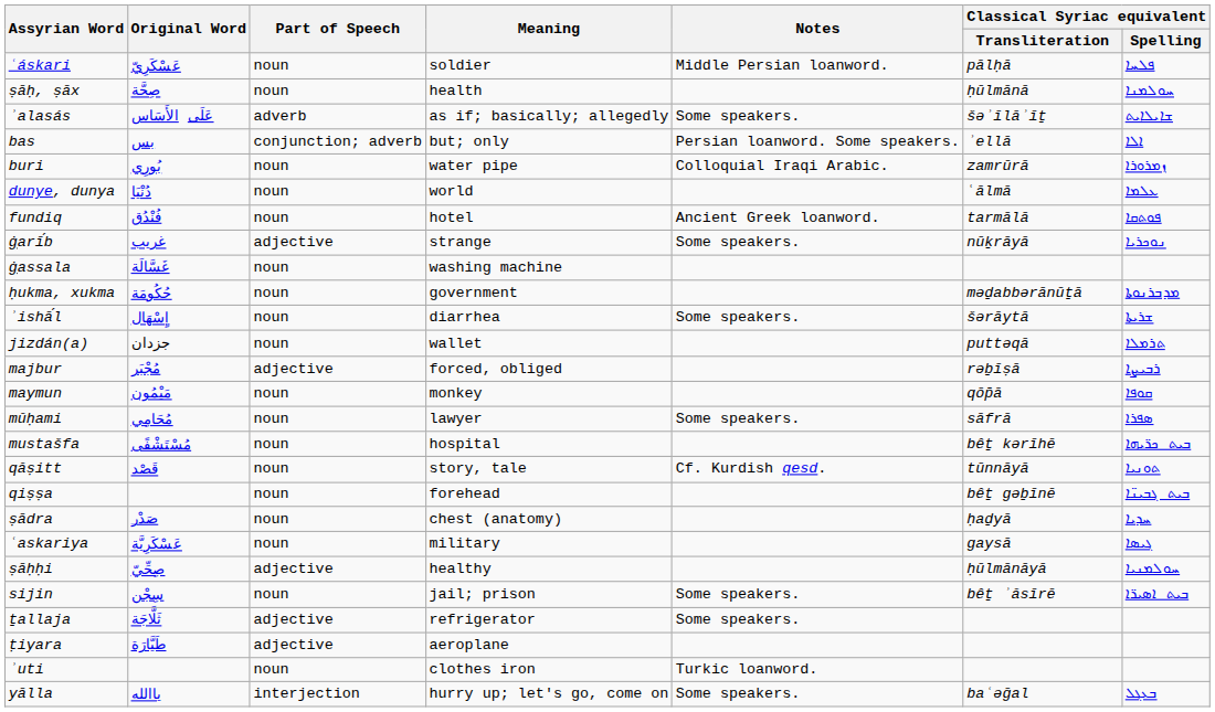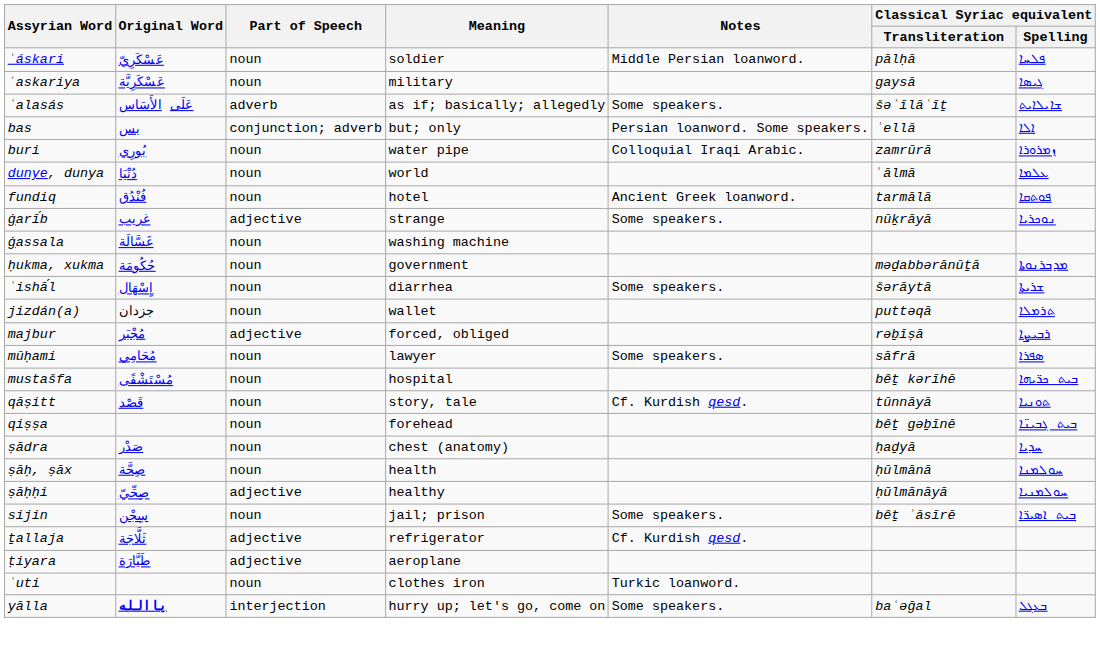rows swapped: ʿaskariya <-> ṣāḥ, ṣāx
- row: maymun | مَيْمُون | noun | monkey | qōp̄ā | ܩܘܦܐ
ṯallaja | Notes: Some speakers. -> Cf. Kurdish qesd.
yālla | Original Word: normal -> bold
